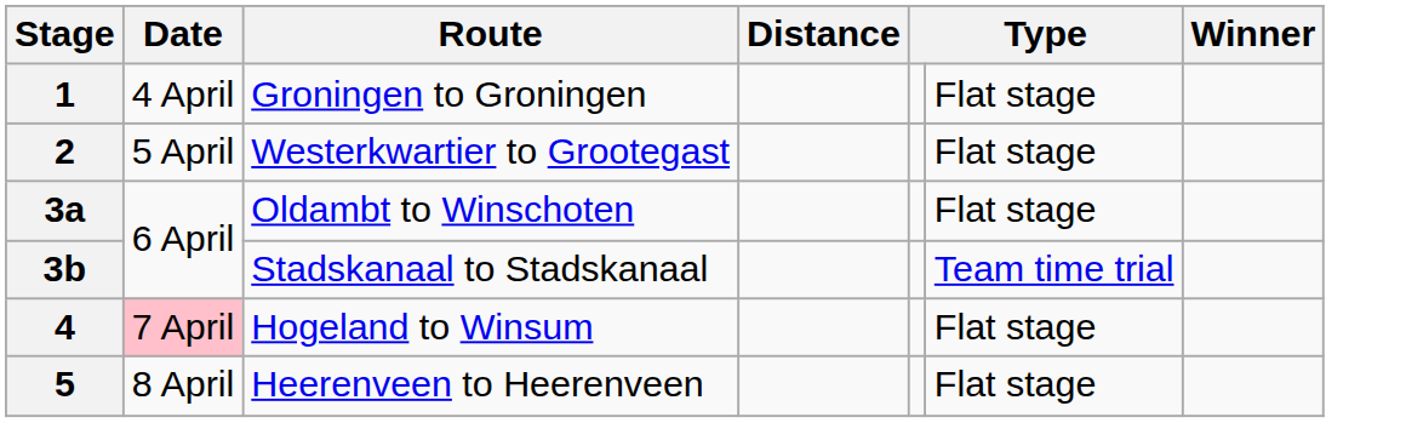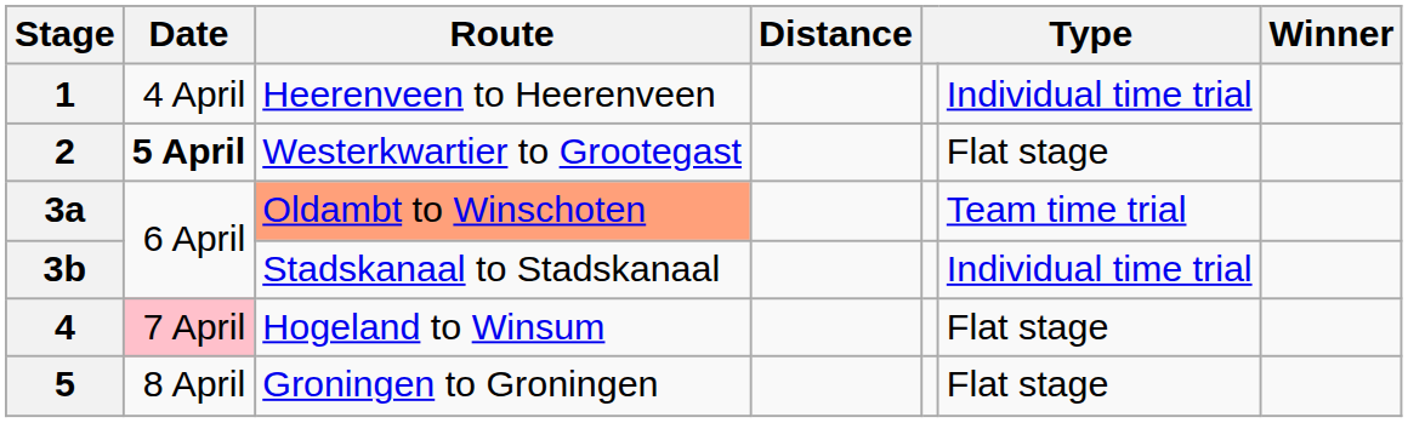1 | Route: Groningen to Groningen -> Heerenveen to Heerenveen
1 | column 6: Flat stage -> Individual time trial
2 | Date: normal -> bold
3a | Route: no background -> lightsalmon background
3a | column 6: Flat stage -> Team time trial
3b | column 6: Team time trial -> Individual time trial
5 | Route: Heerenveen to Heerenveen -> Groningen to Groningen
